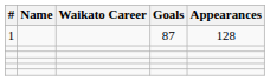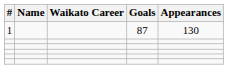1 | Appearances: 128 -> 130
